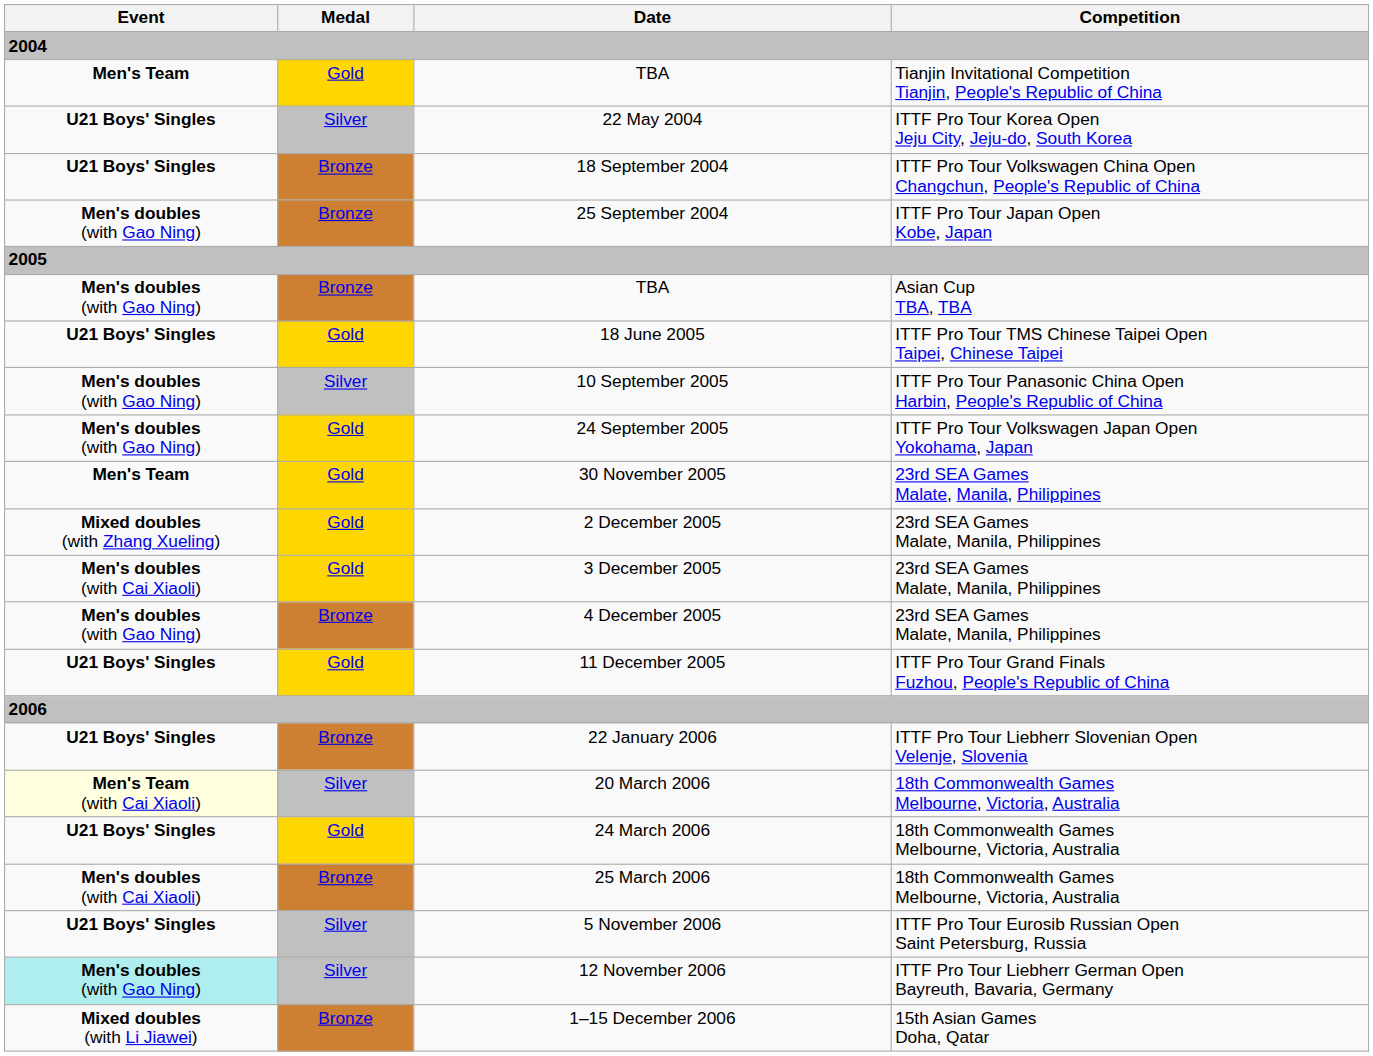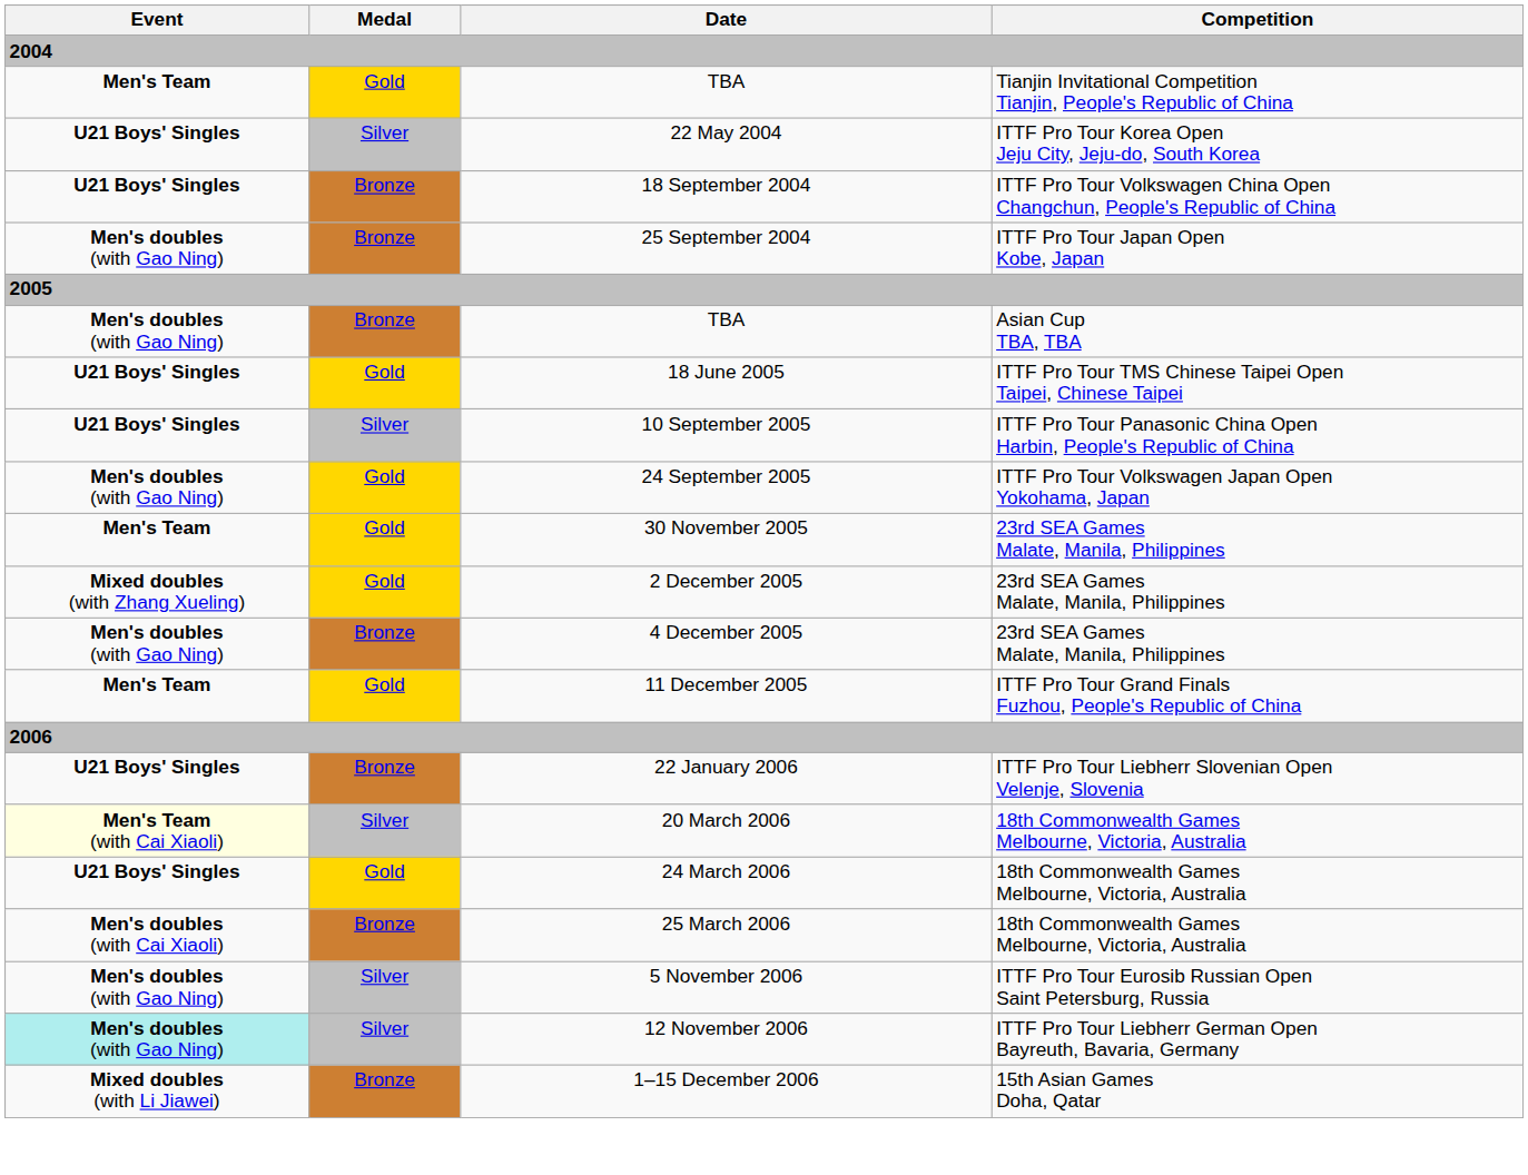10 September 2005 | Event: Men's doubles (with Gao Ning) -> U21 Boys' Singles
- row: Men's doubles (with Cai Xiaoli) | Gold | 3 December 2005 | 23rd SEA Games Malate, Manila, Philippines
11 December 2005 | Event: U21 Boys' Singles -> Men's Team
5 November 2006 | Event: U21 Boys' Singles -> Men's doubles (with Gao Ning)
